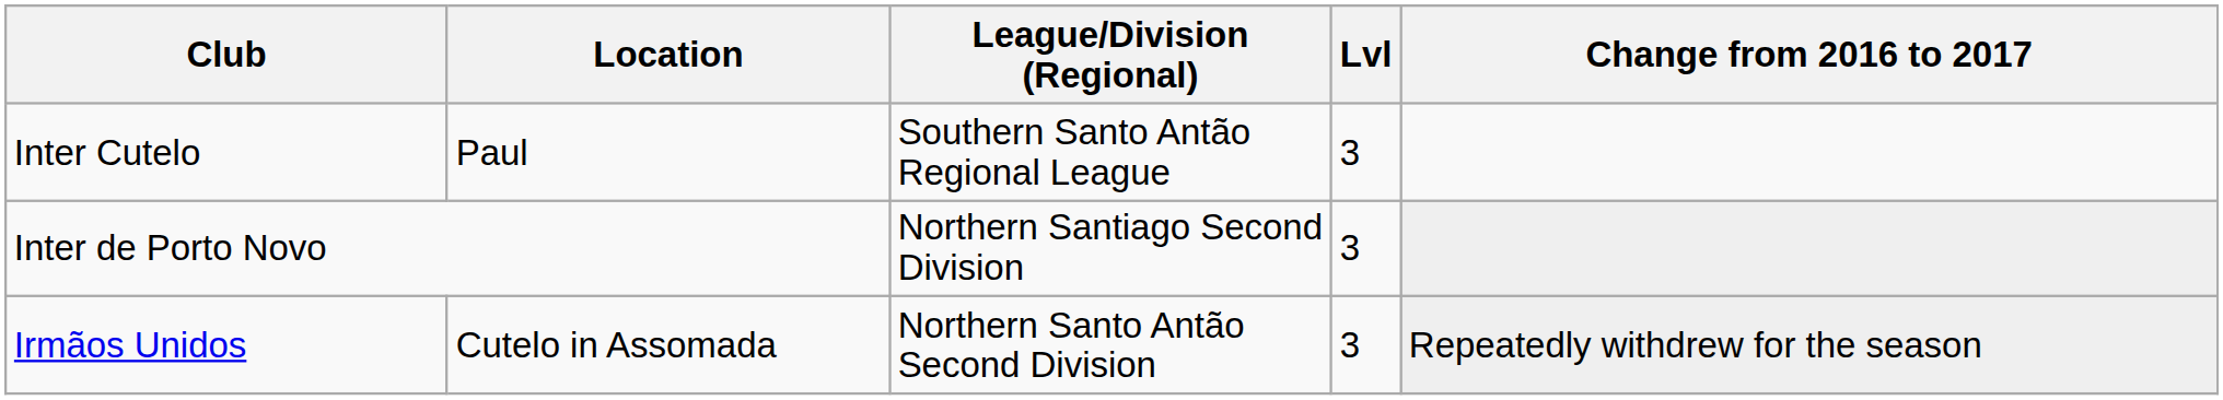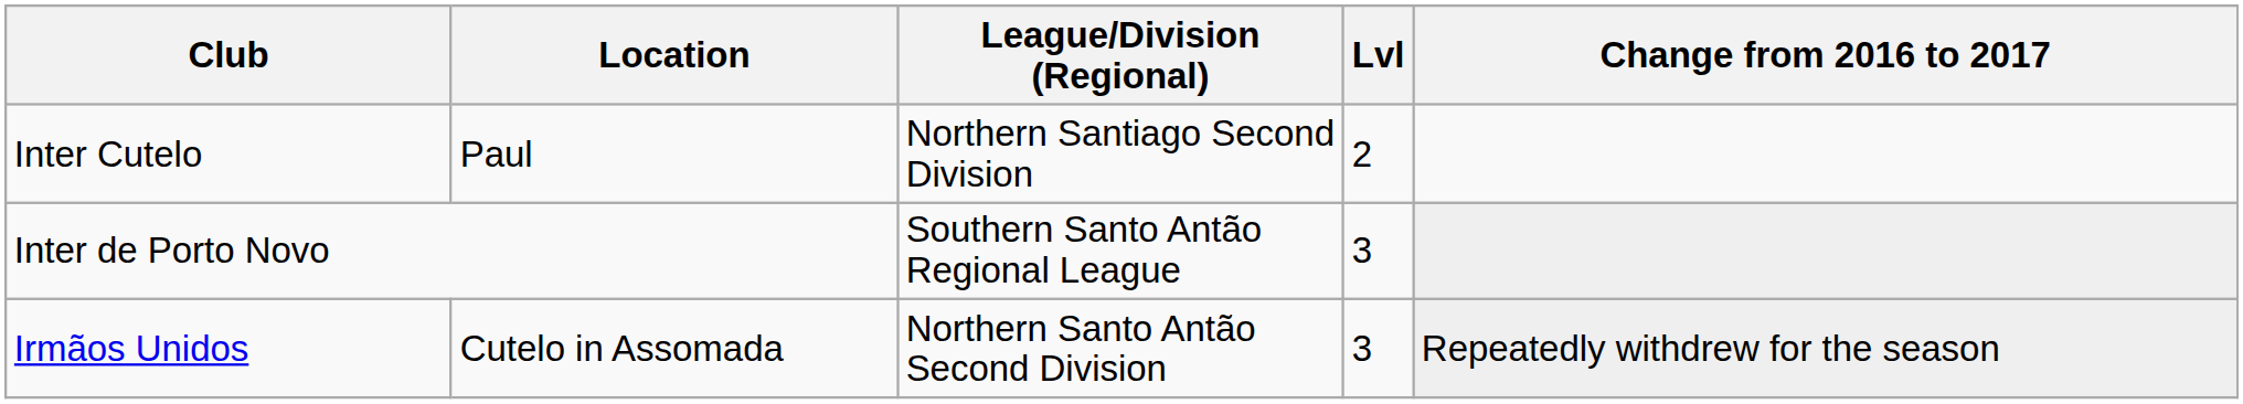Inter Cutelo | League/Division (Regional): Southern Santo Antão Regional League -> Northern Santiago Second Division
Inter Cutelo | Lvl: 3 -> 2
Inter de Porto Novo | League/Division (Regional): Northern Santiago Second Division -> Southern Santo Antão Regional League
